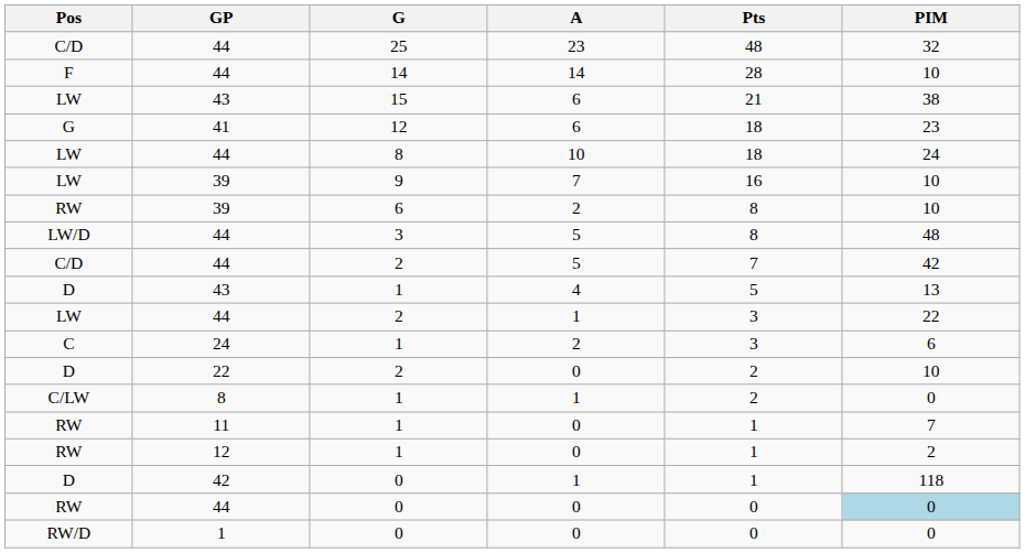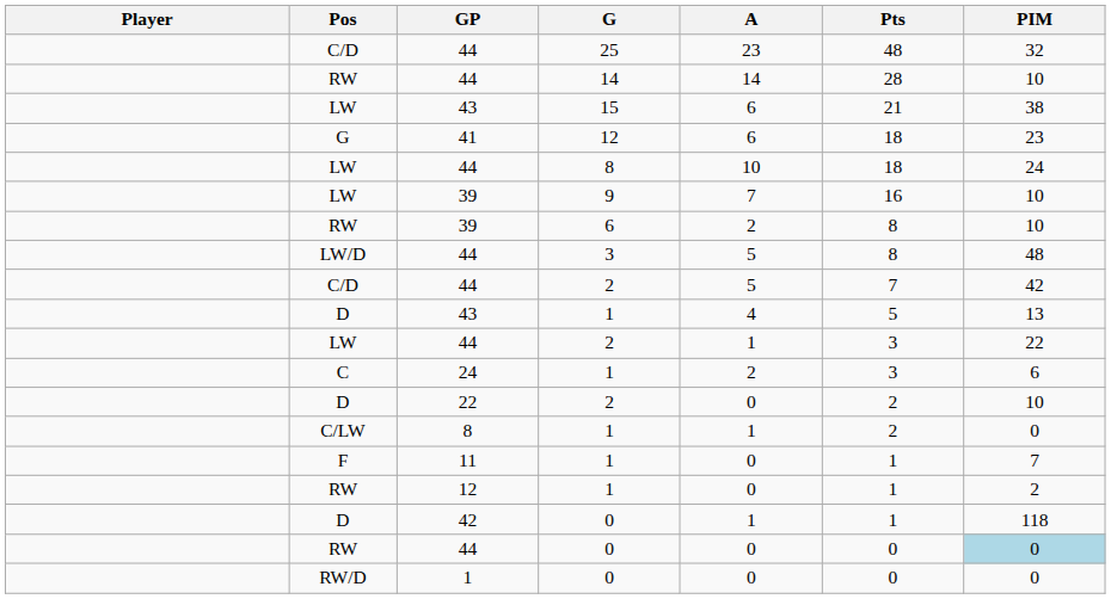+ column: Player
44 / 14 | Pos: F -> RW
11 | Pos: RW -> F
